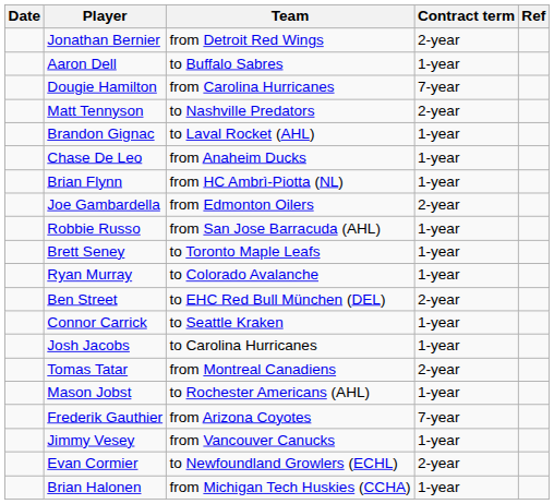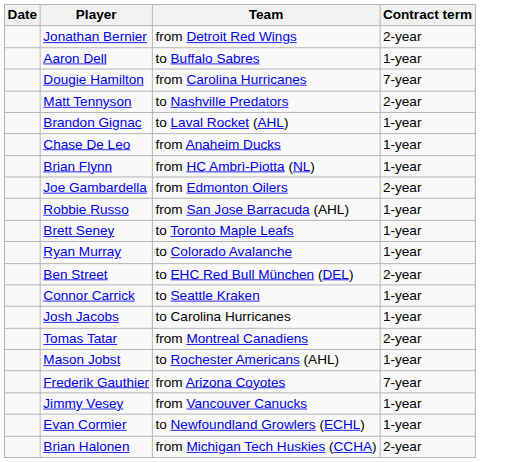- column: Ref
Evan Cormier | Contract term: 2-year -> 1-year
Brian Halonen | Contract term: 1-year -> 2-year
